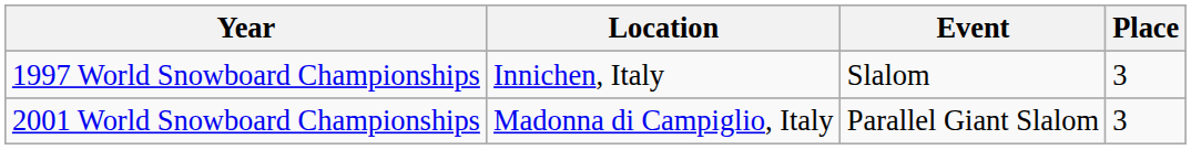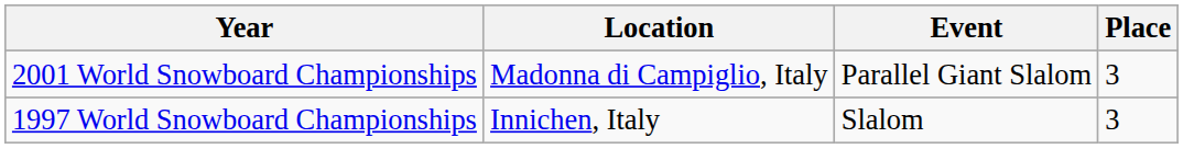rows swapped: 1997 World Snowboard Championships <-> 2001 World Snowboard Championships
